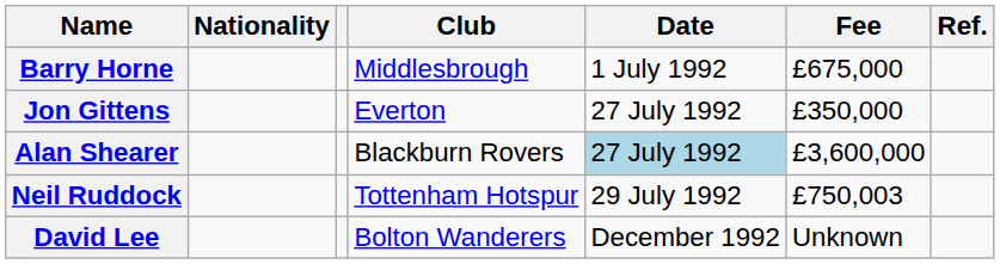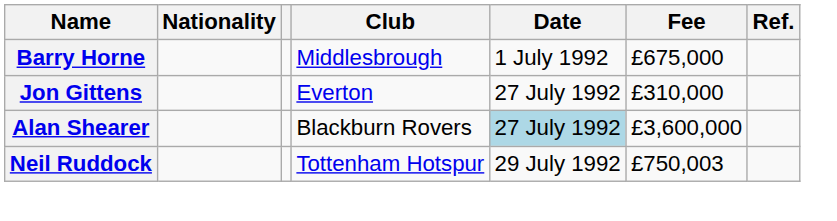Jon Gittens | Fee: £350,000 -> £310,000
- row: David Lee | Bolton Wanderers | December 1992 | Unknown
